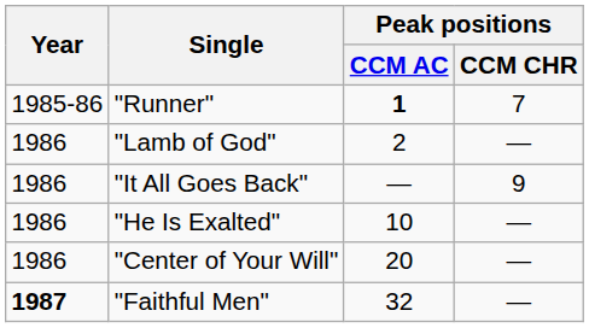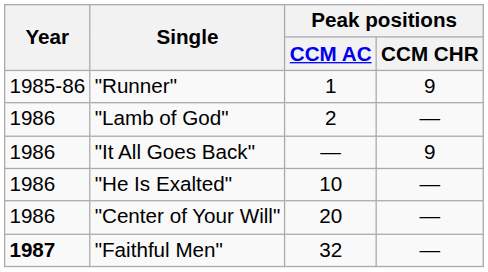"Runner" | Peak positions / CCM AC: bold -> normal
"Runner" | Peak positions / CCM CHR: 7 -> 9
